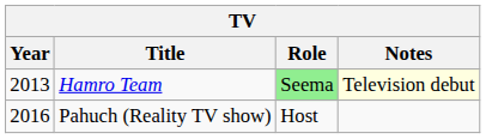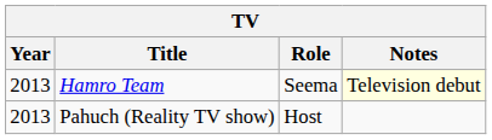Hamro Team | Role: lightgreen background -> no background
Pahuch (Reality TV show) | Year: 2016 -> 2013
